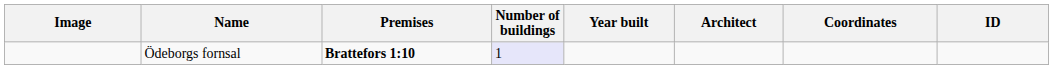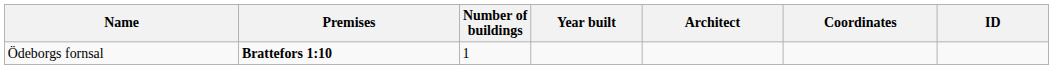- column: Image
Ödeborgs fornsal | Number of buildings: lavender background -> no background
